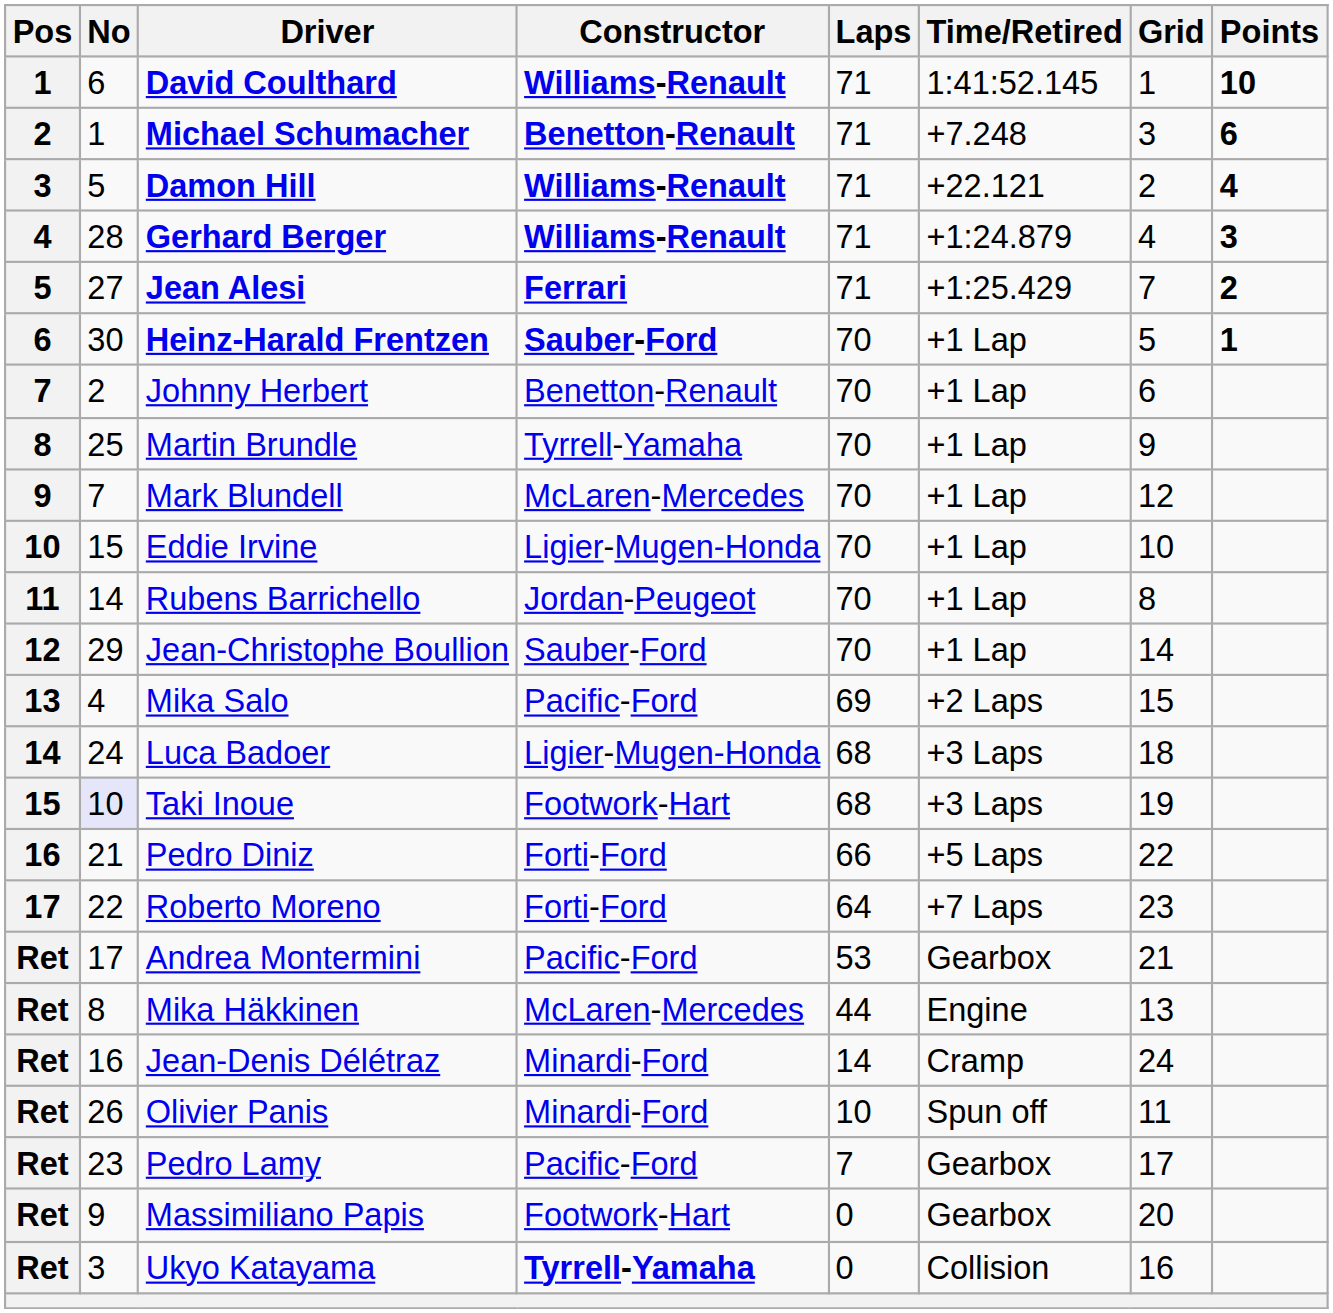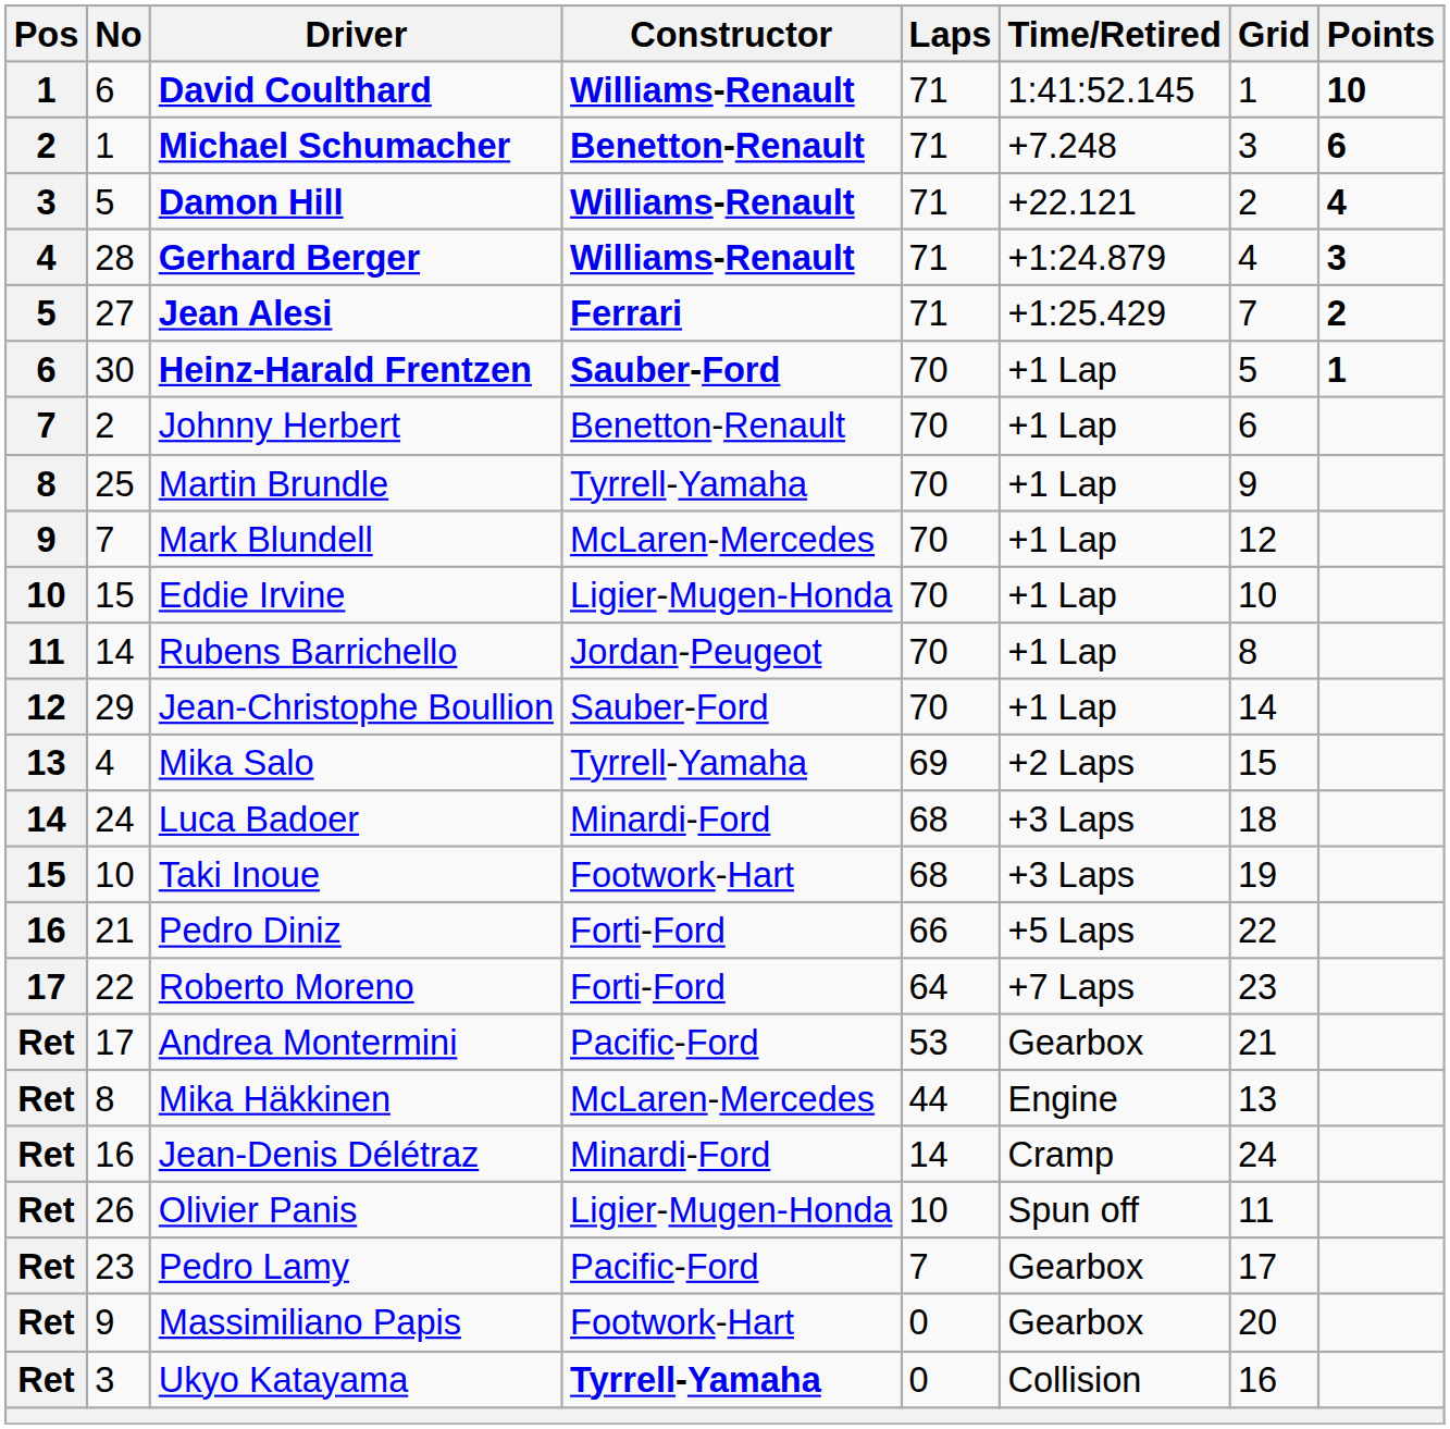Mika Salo | Constructor: Pacific-Ford -> Tyrrell-Yamaha
Luca Badoer | Constructor: Ligier-Mugen-Honda -> Minardi-Ford
Taki Inoue | No: lavender background -> no background
Olivier Panis | Constructor: Minardi-Ford -> Ligier-Mugen-Honda
